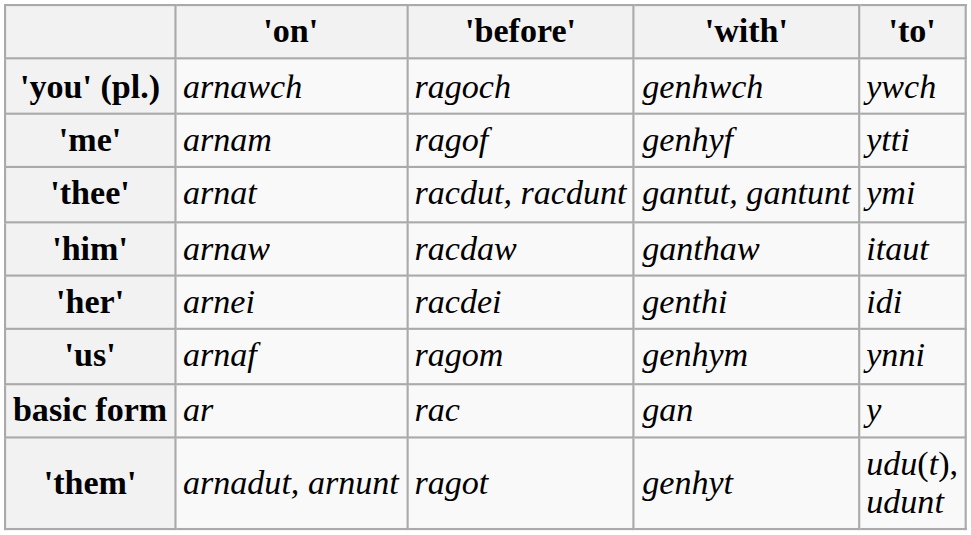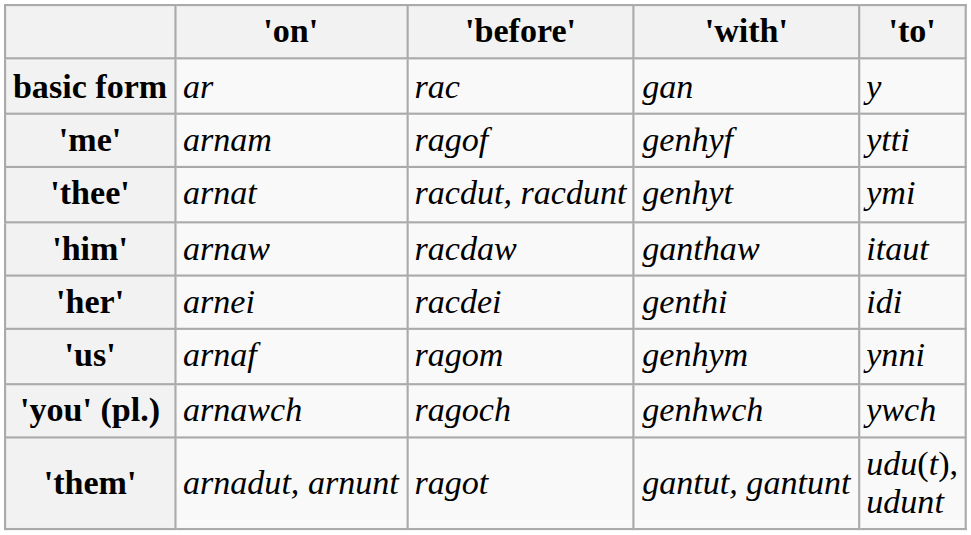rows swapped: basic form <-> 'you' (pl.)
'thee' | 'with': gantut, gantunt -> genhyt
'them' | 'with': genhyt -> gantut, gantunt
